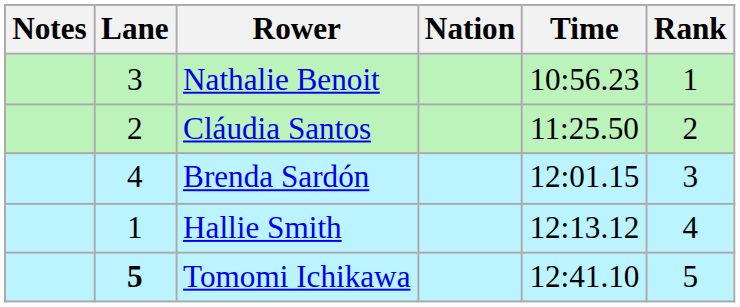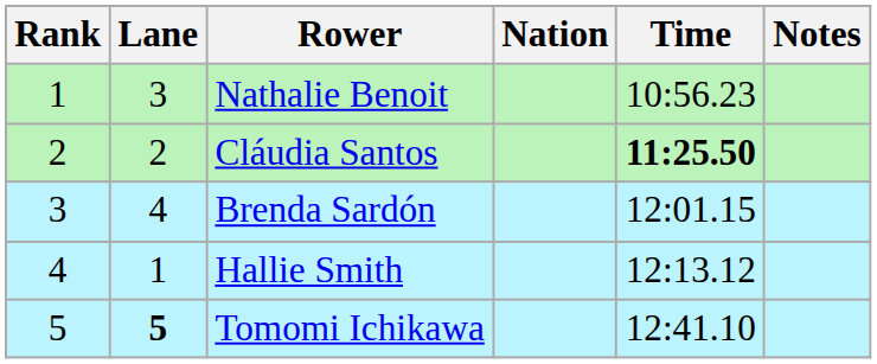columns swapped: Rank <-> Notes
Cláudia Santos | Time: normal -> bold
